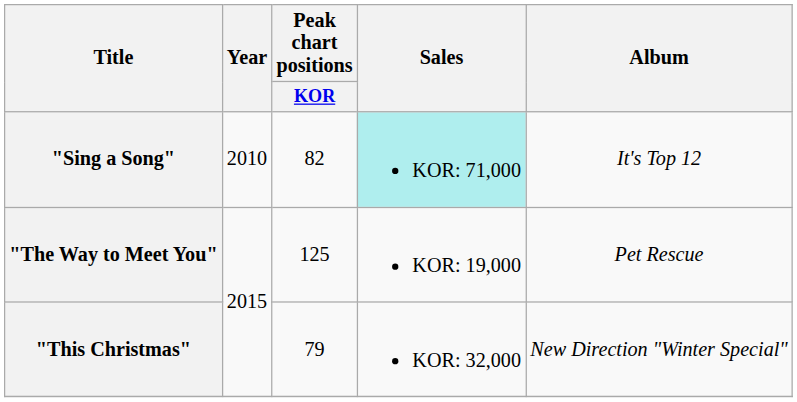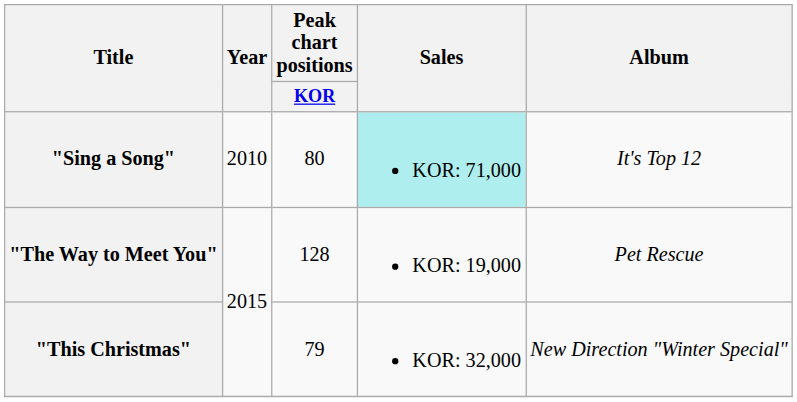"Sing a Song" | Peak chart positions / KOR: 82 -> 80
"The Way to Meet You" | Peak chart positions / KOR: 125 -> 128
